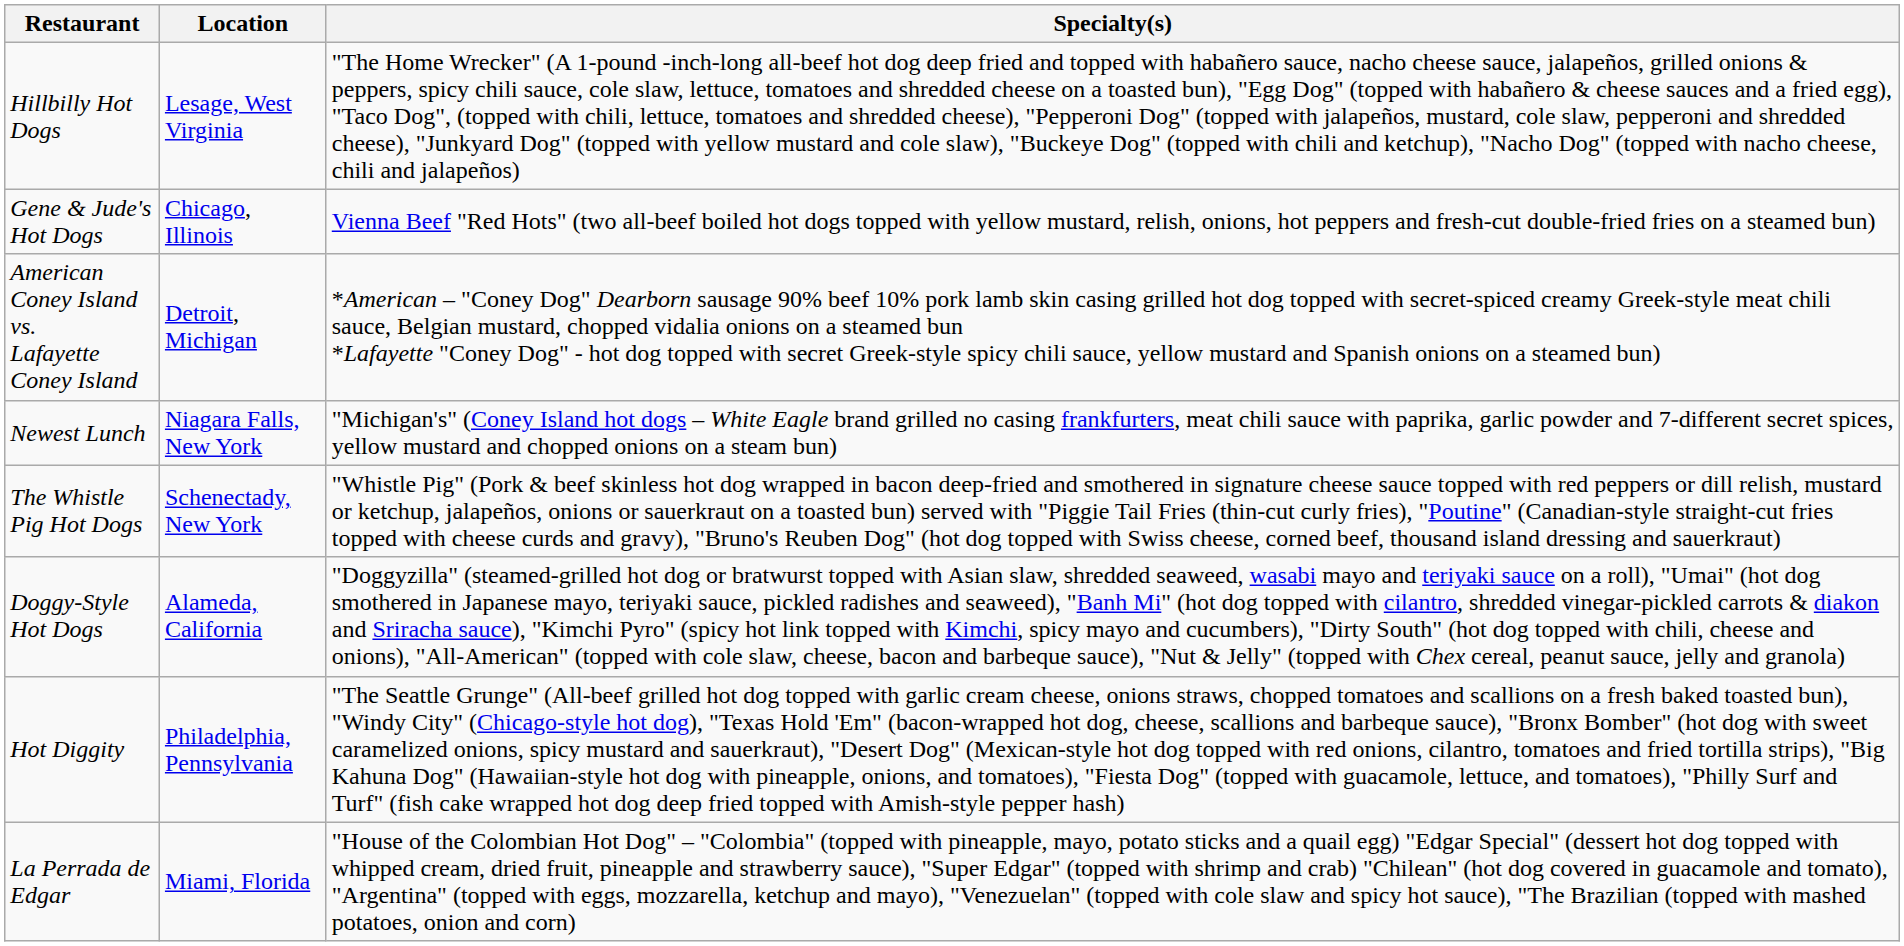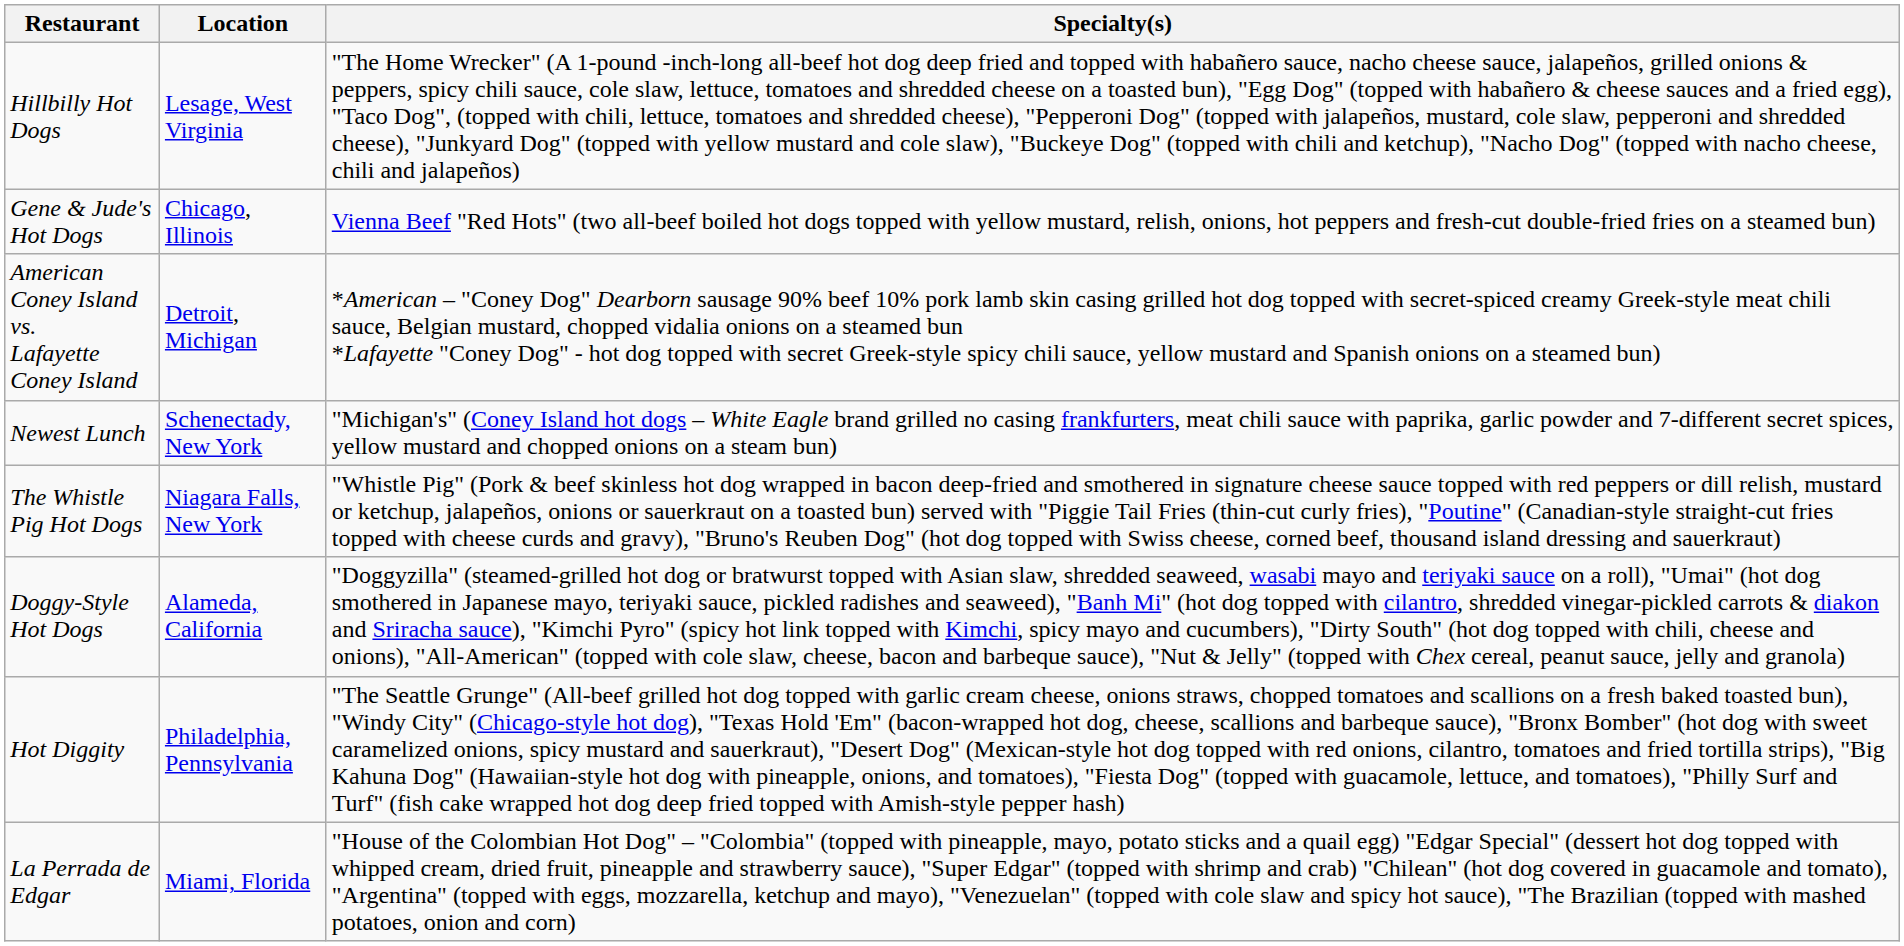Newest Lunch | Location: Niagara Falls, New York -> Schenectady, New York
The Whistle Pig Hot Dogs | Location: Schenectady, New York -> Niagara Falls, New York
